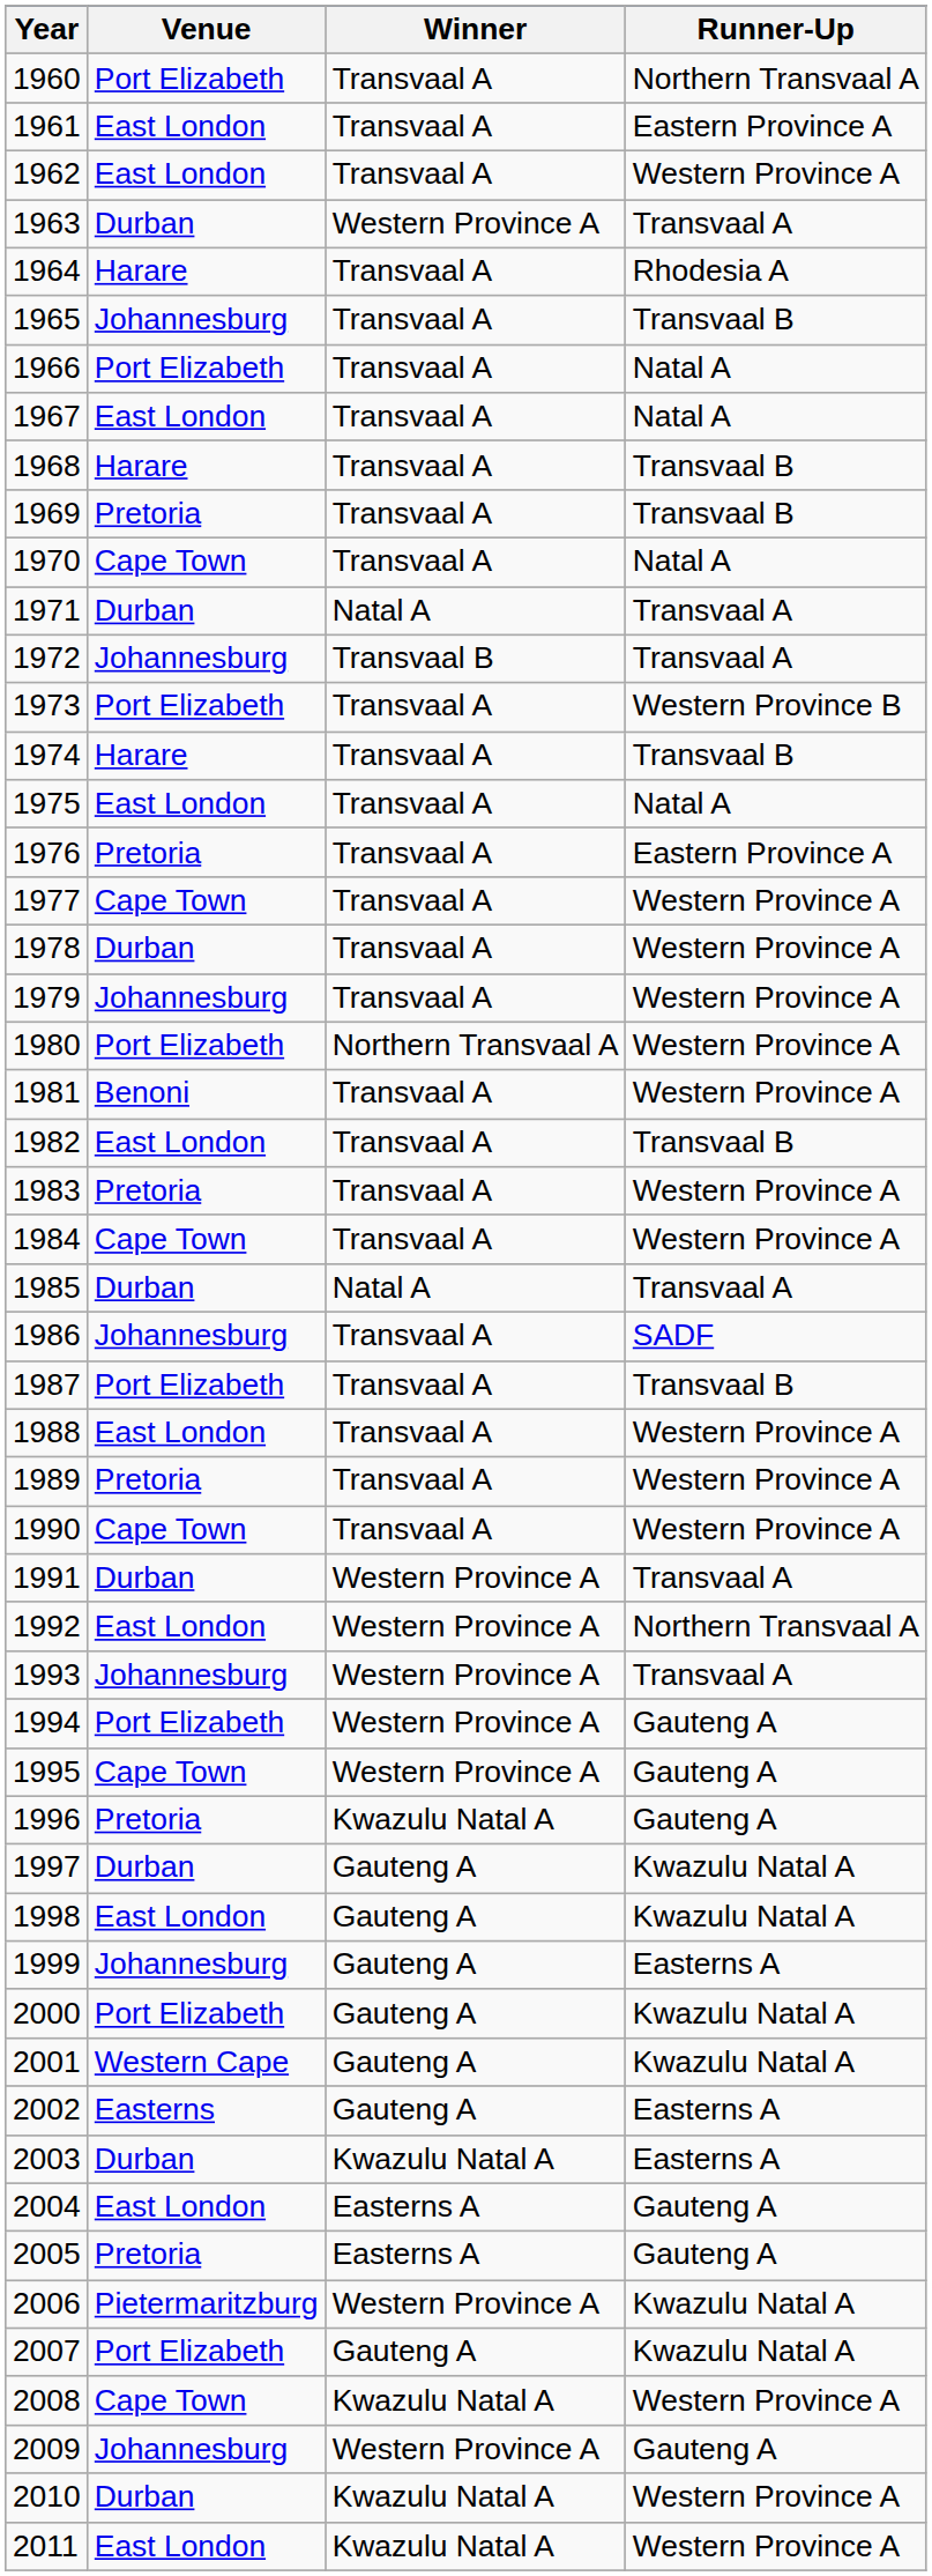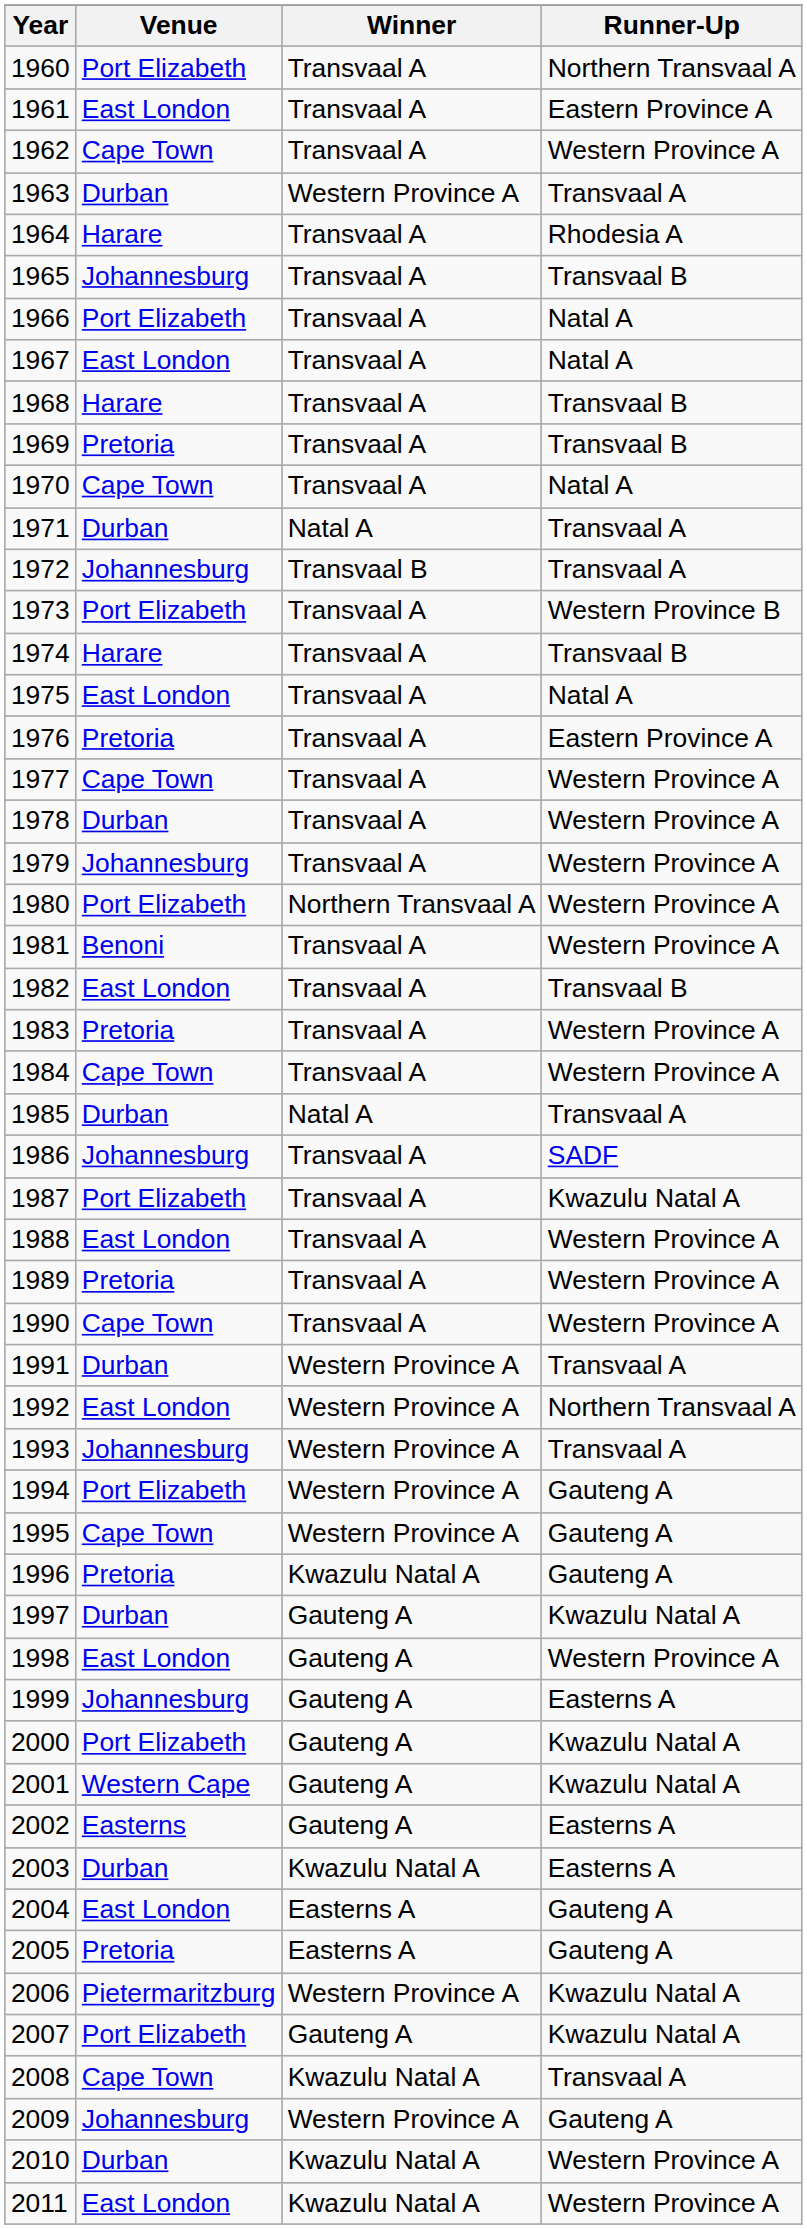1962 | Venue: East London -> Cape Town
1987 | Runner-Up: Transvaal B -> Kwazulu Natal A
1998 | Runner-Up: Kwazulu Natal A -> Western Province A
2008 | Runner-Up: Western Province A -> Transvaal A
